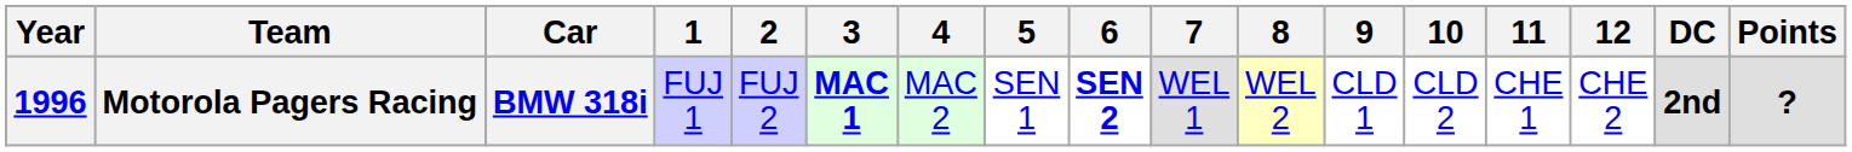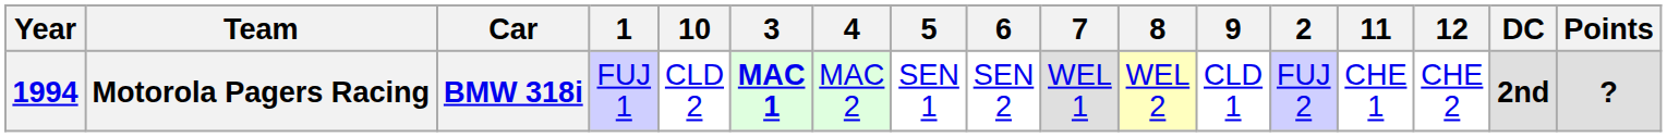columns swapped: 2 <-> 10
Motorola Pagers Racing | Year: 1996 -> 1994
Motorola Pagers Racing | 6: bold -> normal
